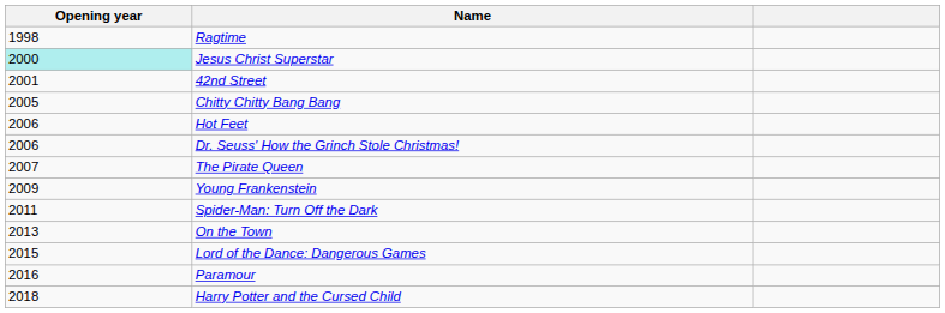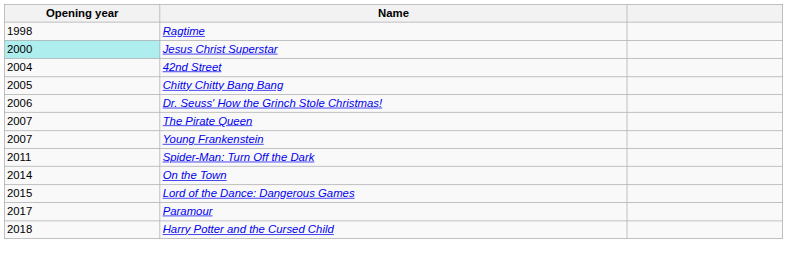42nd Street | Opening year: 2001 -> 2004
- row: 2006 | Hot Feet
Young Frankenstein | Opening year: 2009 -> 2007
On the Town | Opening year: 2013 -> 2014
Paramour | Opening year: 2016 -> 2017
